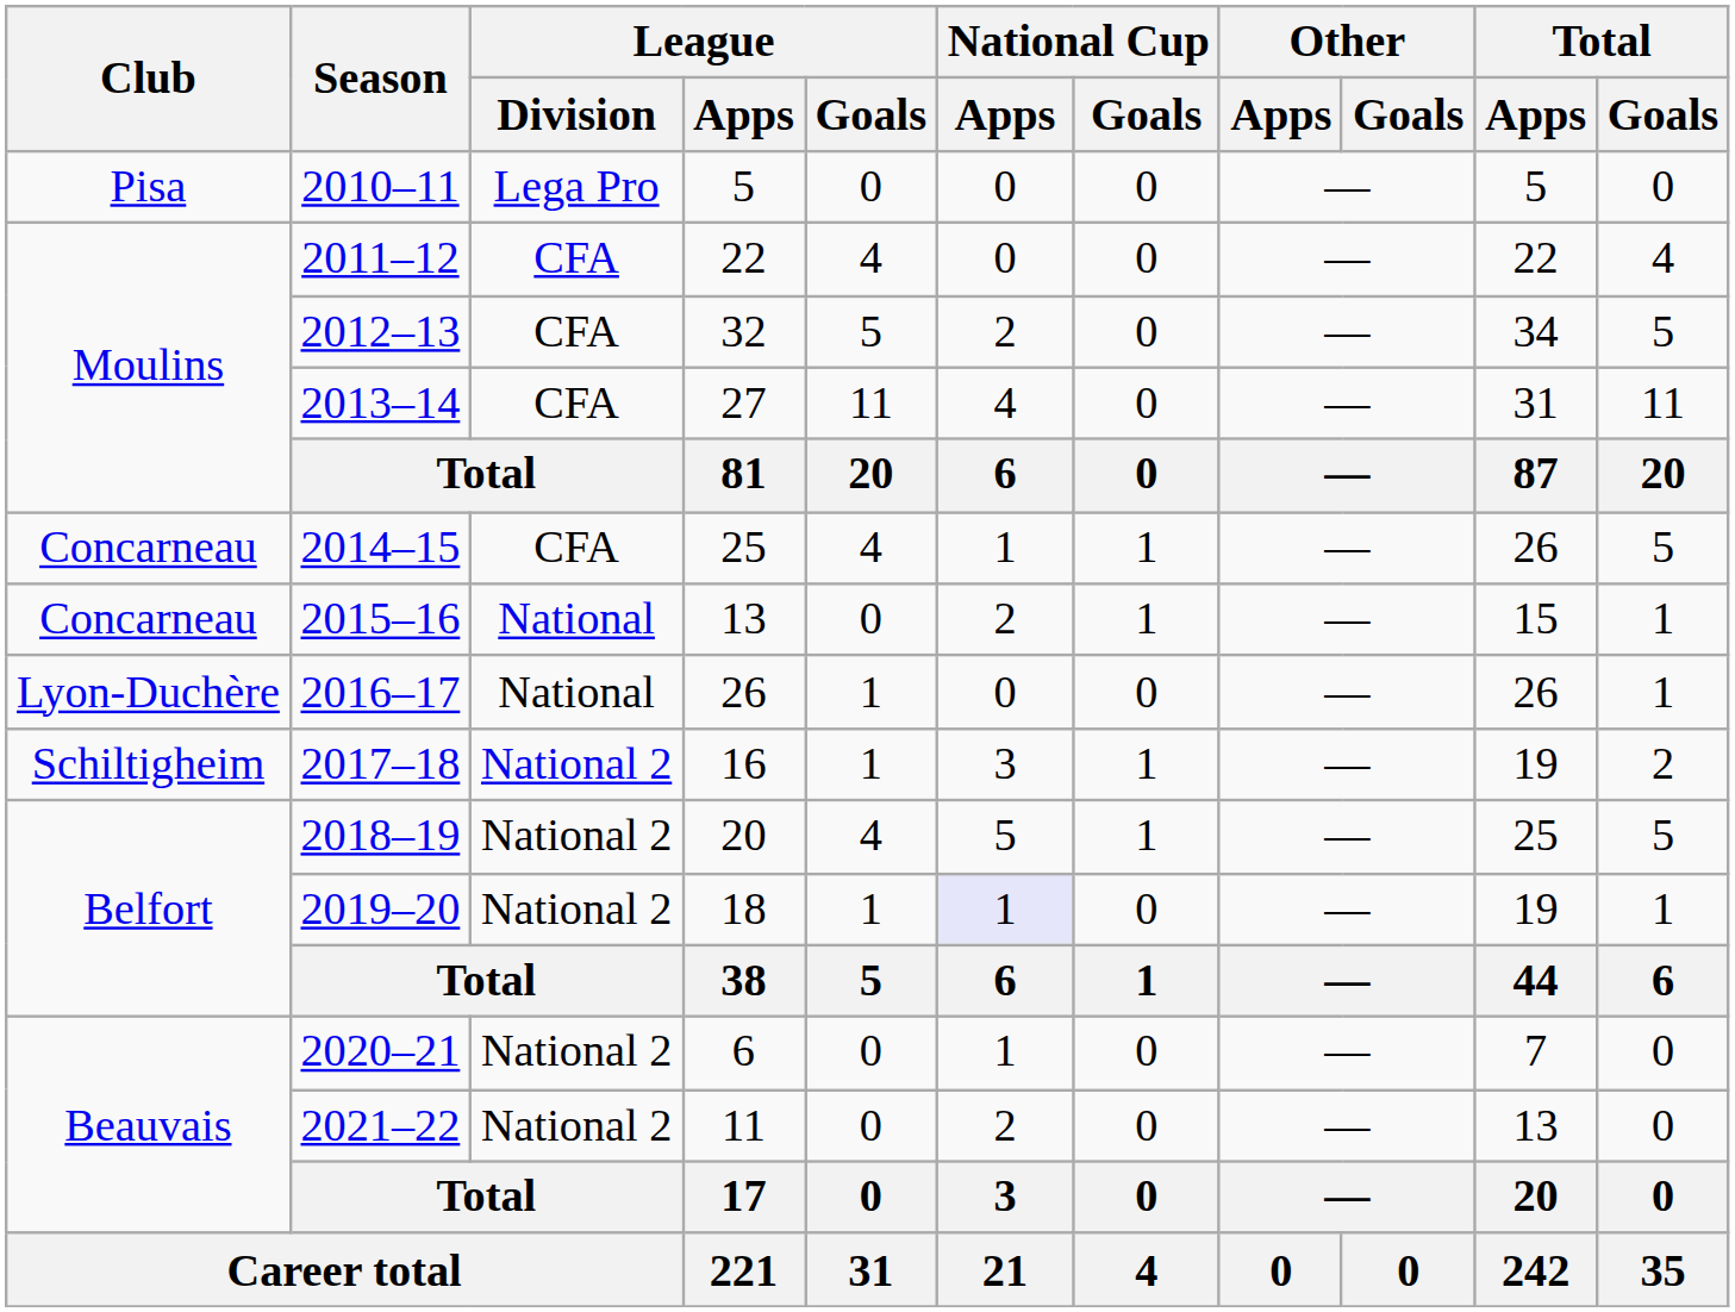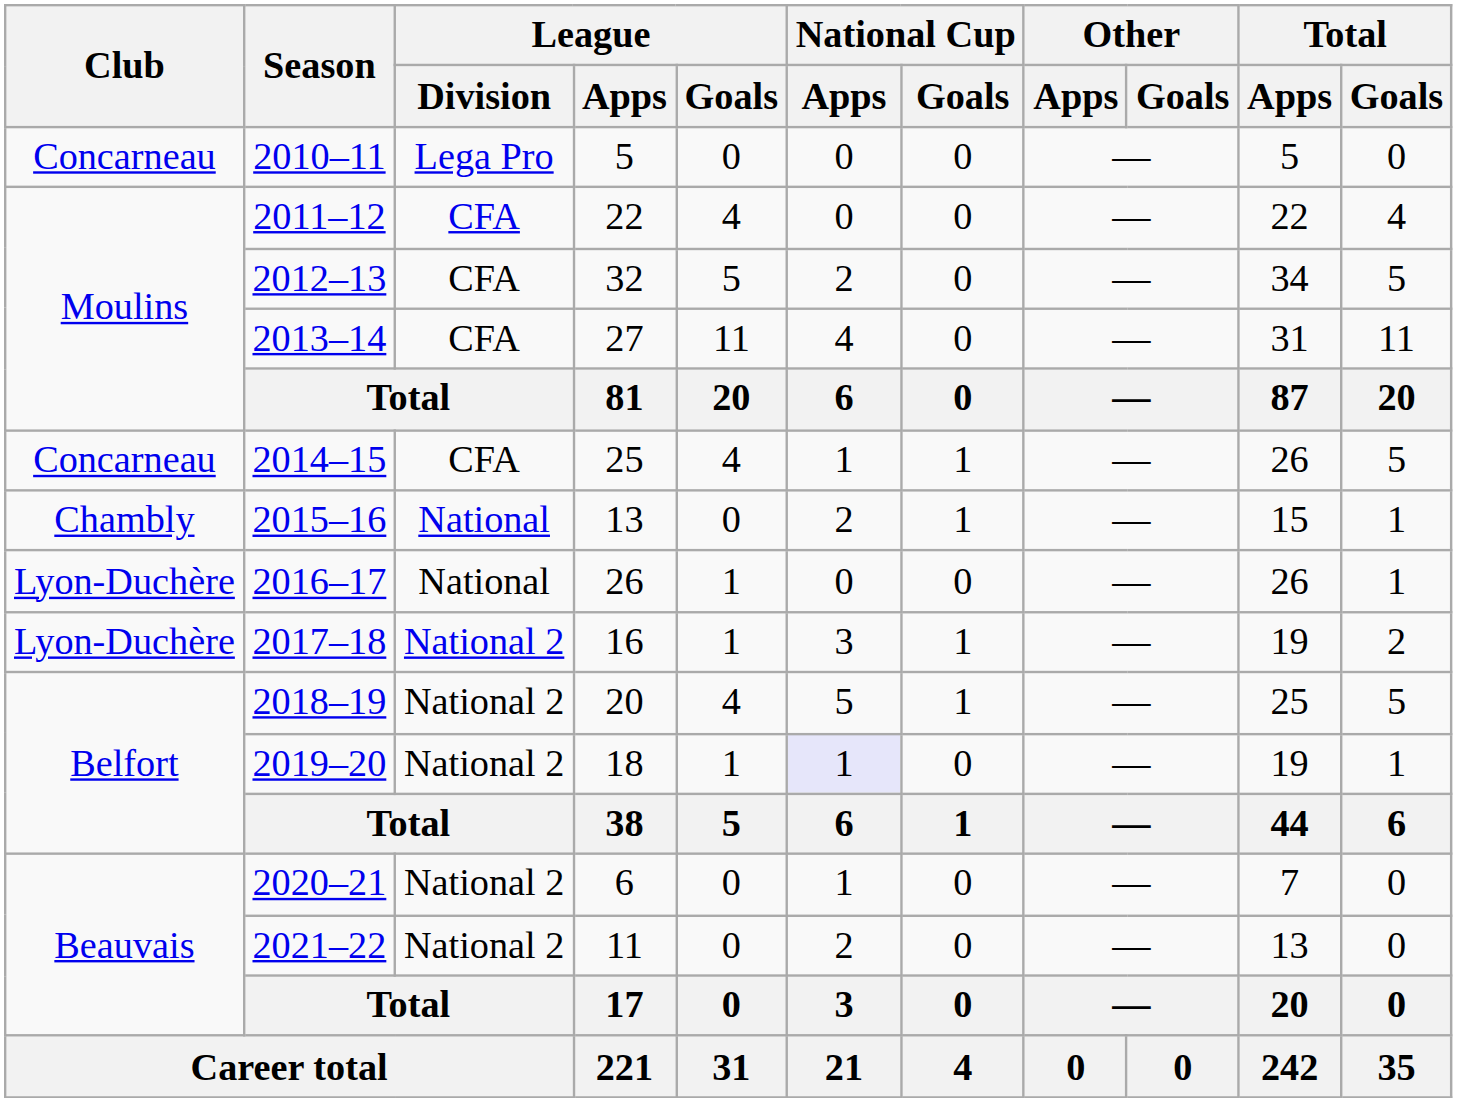2010–11 | Club: Pisa -> Concarneau
2015–16 | Club: Concarneau -> Chambly
2017–18 | Club: Schiltigheim -> Lyon-Duchère
